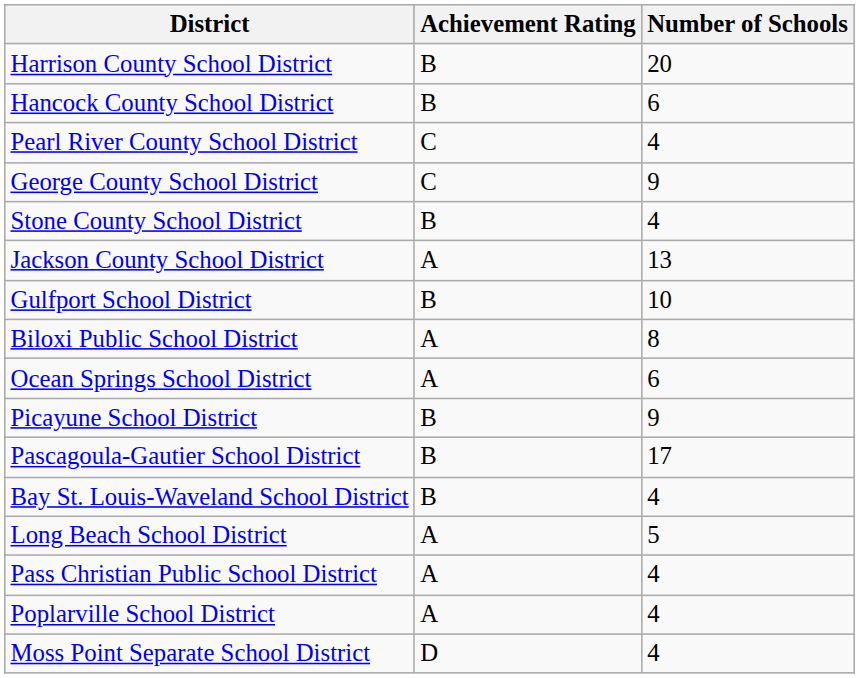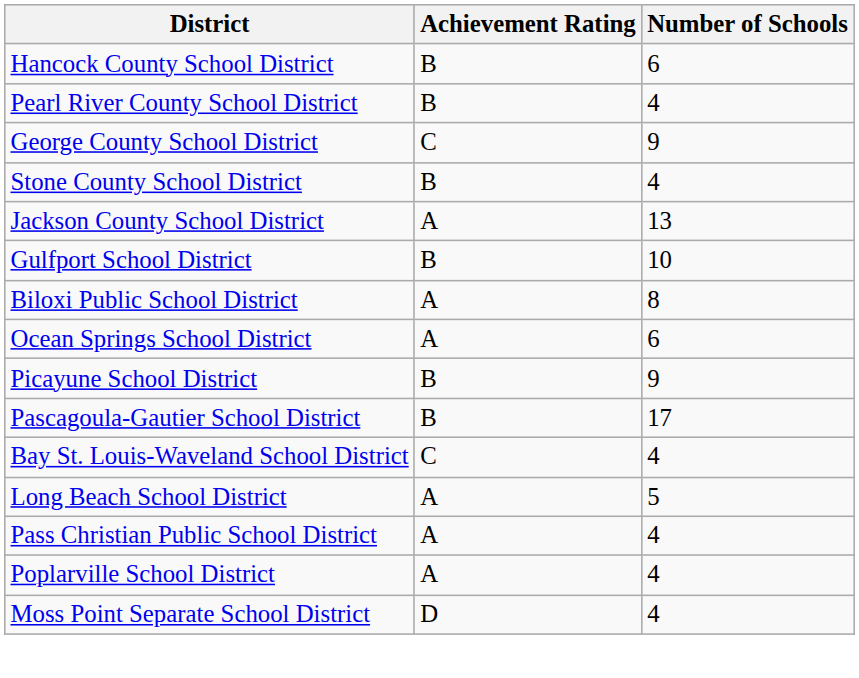- row: Harrison County School District | B | 20
Pearl River County School District | Achievement Rating: C -> B
Bay St. Louis-Waveland School District | Achievement Rating: B -> C
